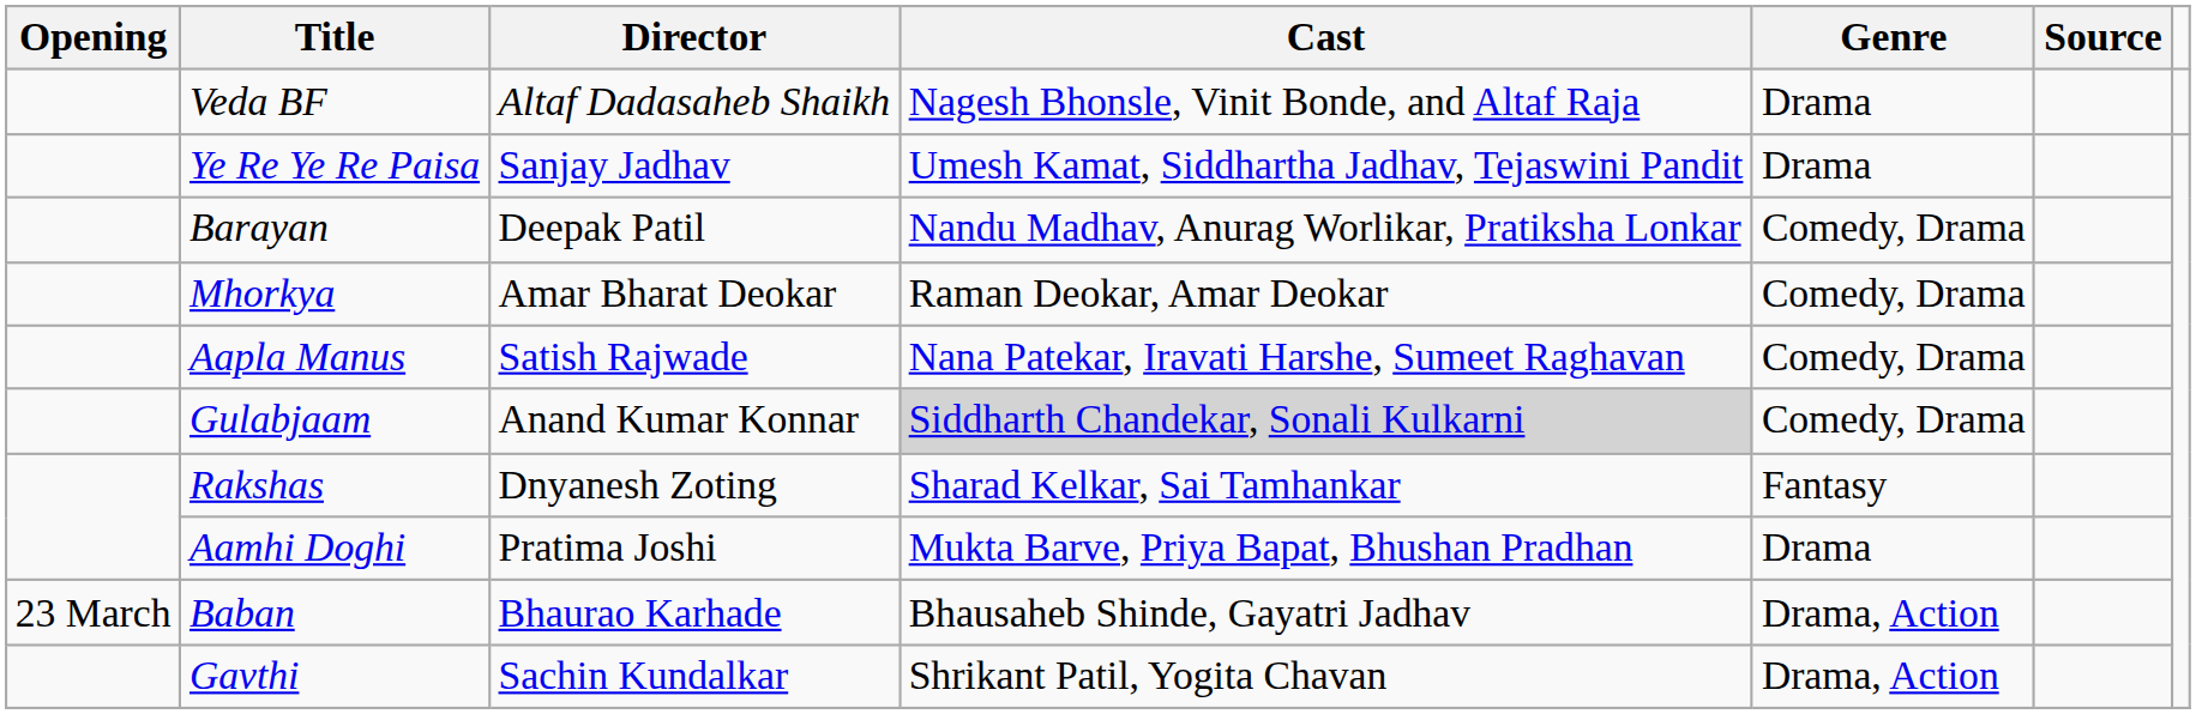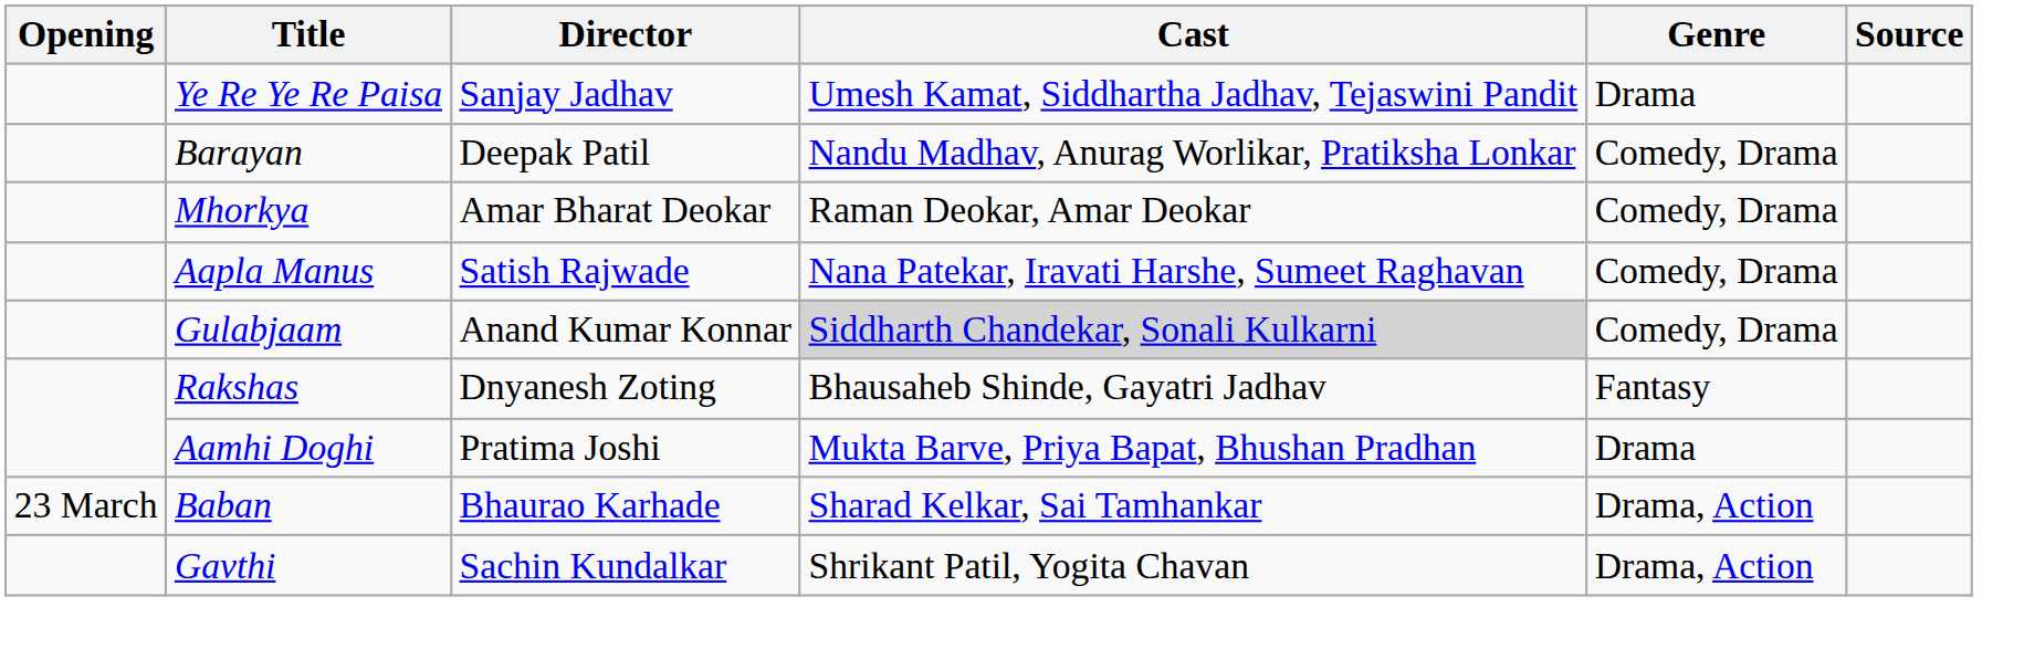- row: Veda BF | Altaf Dadasaheb Shaikh | Nagesh Bhonsle, Vinit Bonde, and Altaf Raja | Drama
Rakshas | Cast: Sharad Kelkar, Sai Tamhankar -> Bhausaheb Shinde, Gayatri Jadhav
Baban | Cast: Bhausaheb Shinde, Gayatri Jadhav -> Sharad Kelkar, Sai Tamhankar
